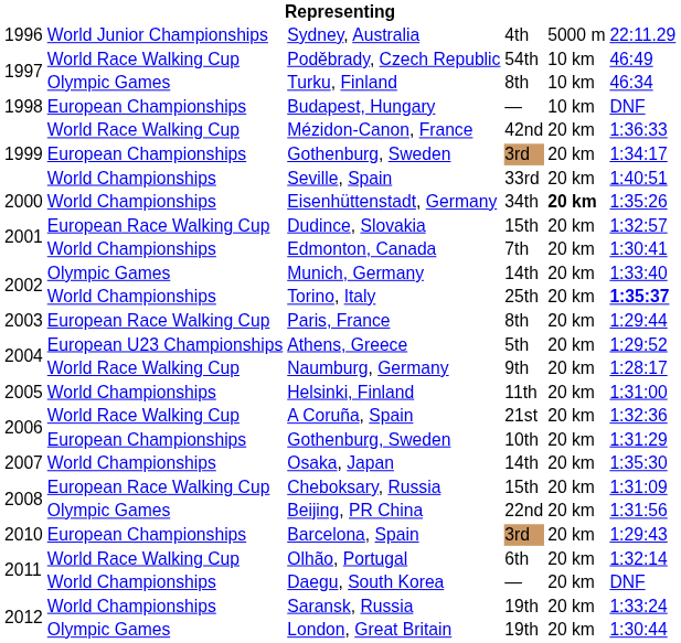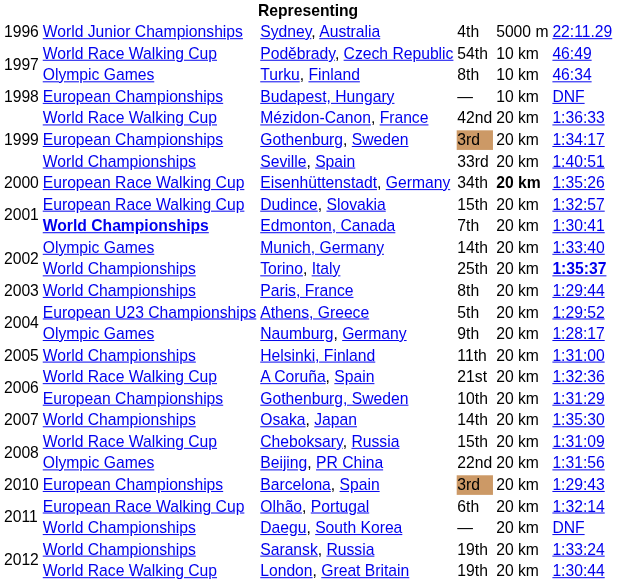Eisenhüttenstadt, Germany | column 2: World Championships -> European Race Walking Cup
Edmonton, Canada | column 2: normal -> bold
Paris, France | column 2: European Race Walking Cup -> World Championships
Naumburg, Germany | column 2: World Race Walking Cup -> Olympic Games
Cheboksary, Russia | column 2: European Race Walking Cup -> World Race Walking Cup
Olhão, Portugal | column 2: World Race Walking Cup -> European Race Walking Cup
London, Great Britain | column 2: Olympic Games -> World Race Walking Cup
